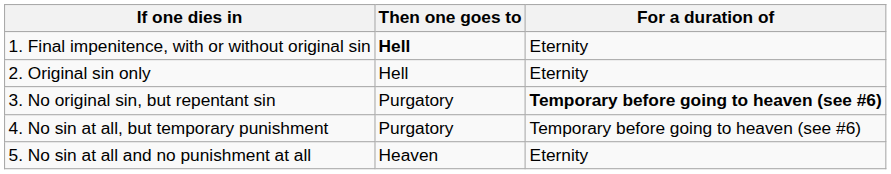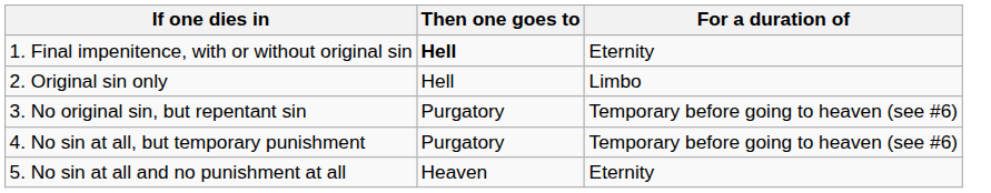2. Original sin only | For a duration of: Eternity -> Limbo
3. No original sin, but repentant sin | For a duration of: bold -> normal
